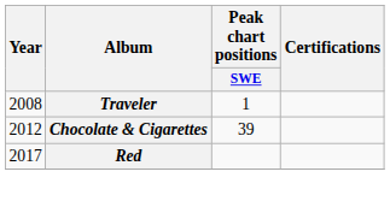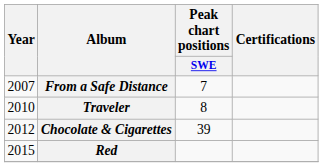+ row: 2007 | From a Safe Distance | 7
Traveler | Year: 2008 -> 2010
Traveler | Peak chart positions / SWE: 1 -> 8
Red | Year: 2017 -> 2015
